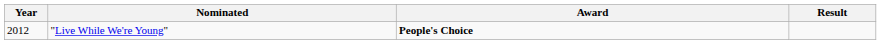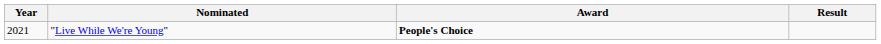"Live While We're Young" | Year: 2012 -> 2021
